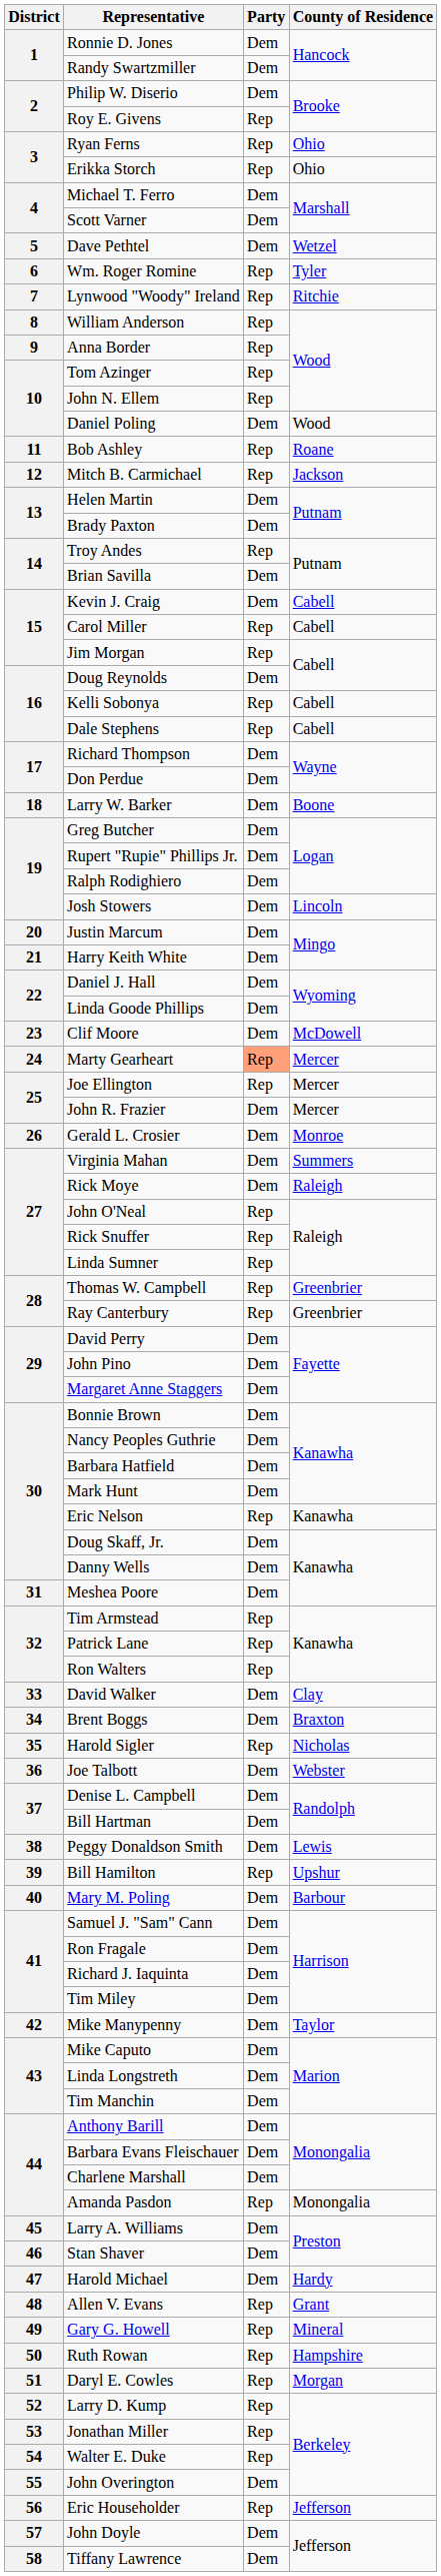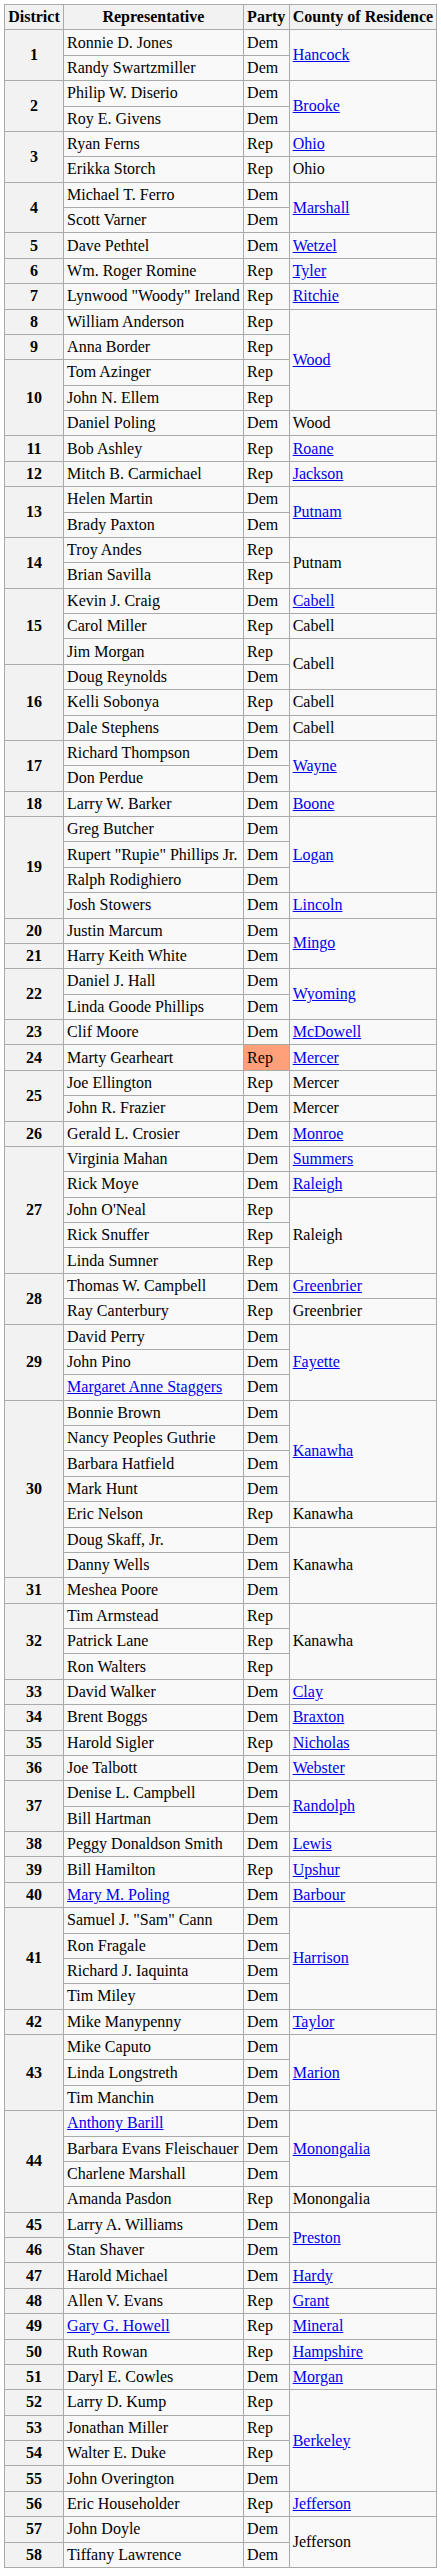Roy E. Givens | Party: Rep -> Dem
Brian Savilla | Party: Dem -> Rep
Dale Stephens | Party: Rep -> Dem
Thomas W. Campbell | Party: Rep -> Dem
Daryl E. Cowles | Party: Rep -> Dem
